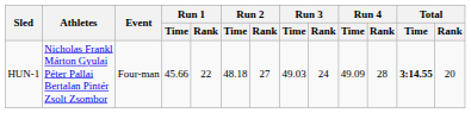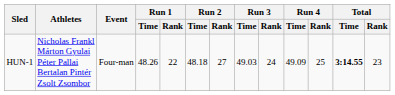HUN-1 | Run 1 / Time: 45.66 -> 48.26
HUN-1 | Run 4 / Rank: 28 -> 25
HUN-1 | Total / Rank: 20 -> 23
